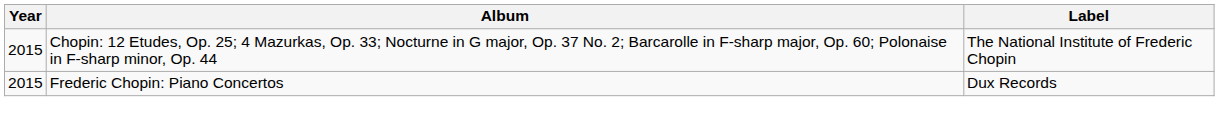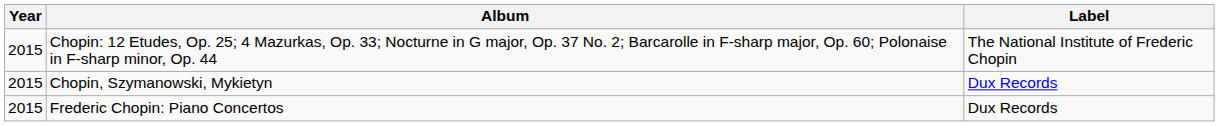+ row: 2015 | Chopin, Szymanowski, Mykietyn | Dux Records
